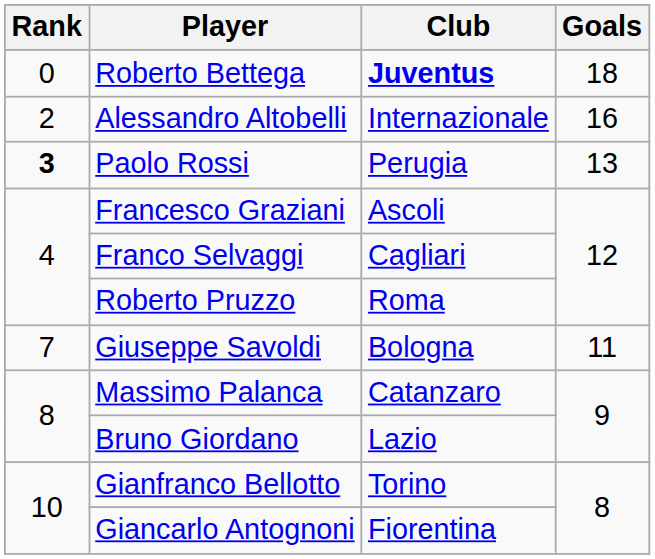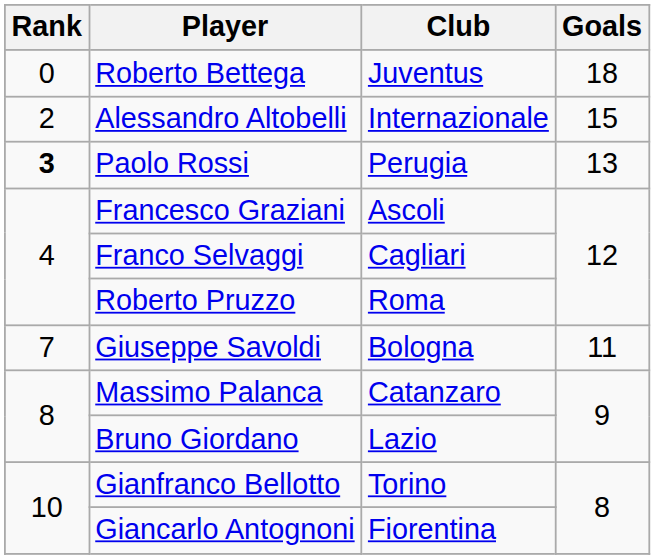Roberto Bettega | Club: bold -> normal
Alessandro Altobelli | Goals: 16 -> 15
